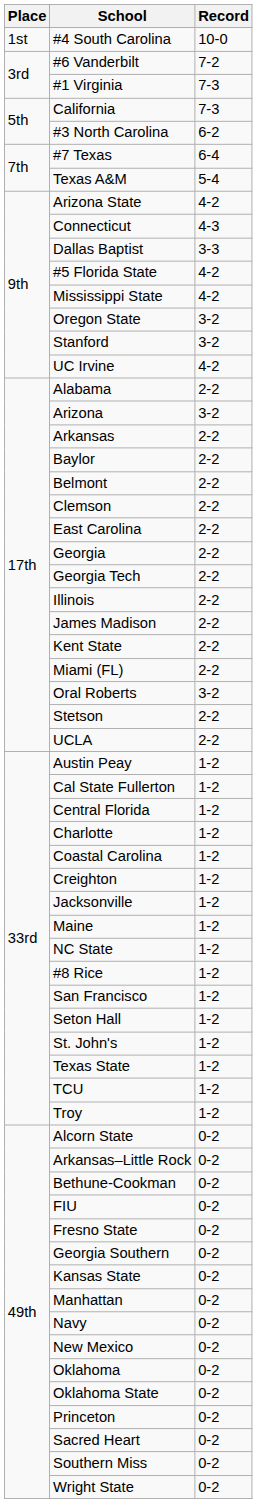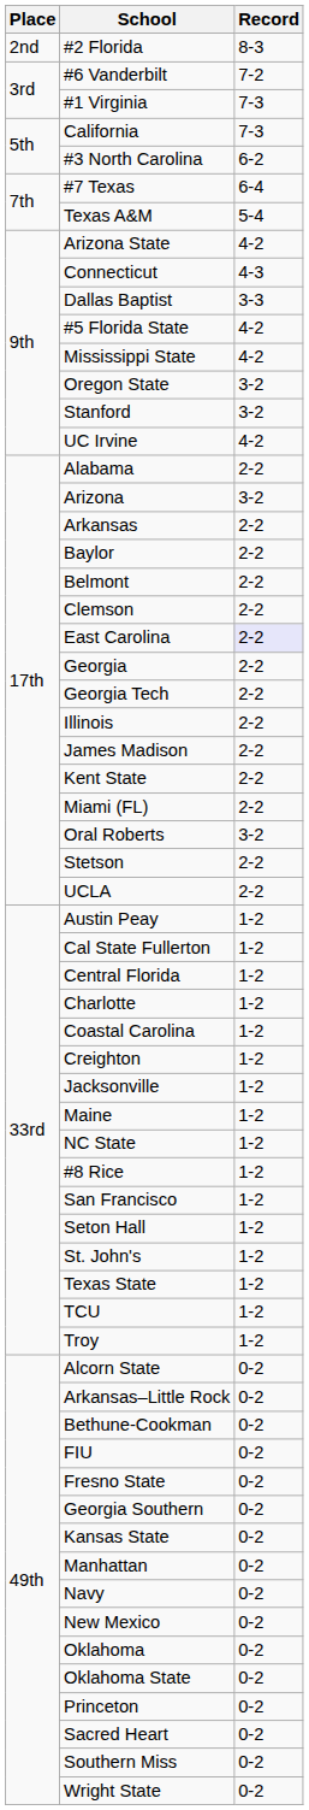- row: 1st | #4 South Carolina | 10-0
+ row: 2nd | #2 Florida | 8-3
East Carolina | Record: no background -> lavender background
